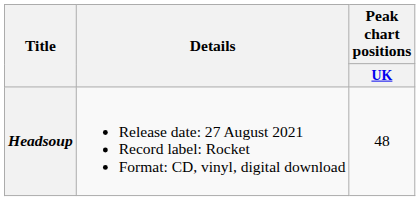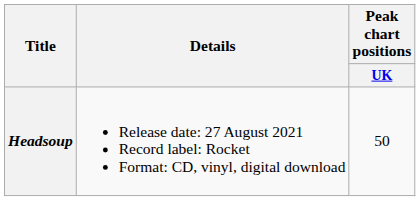Headsoup | Peak chart positions / UK: 48 -> 50
